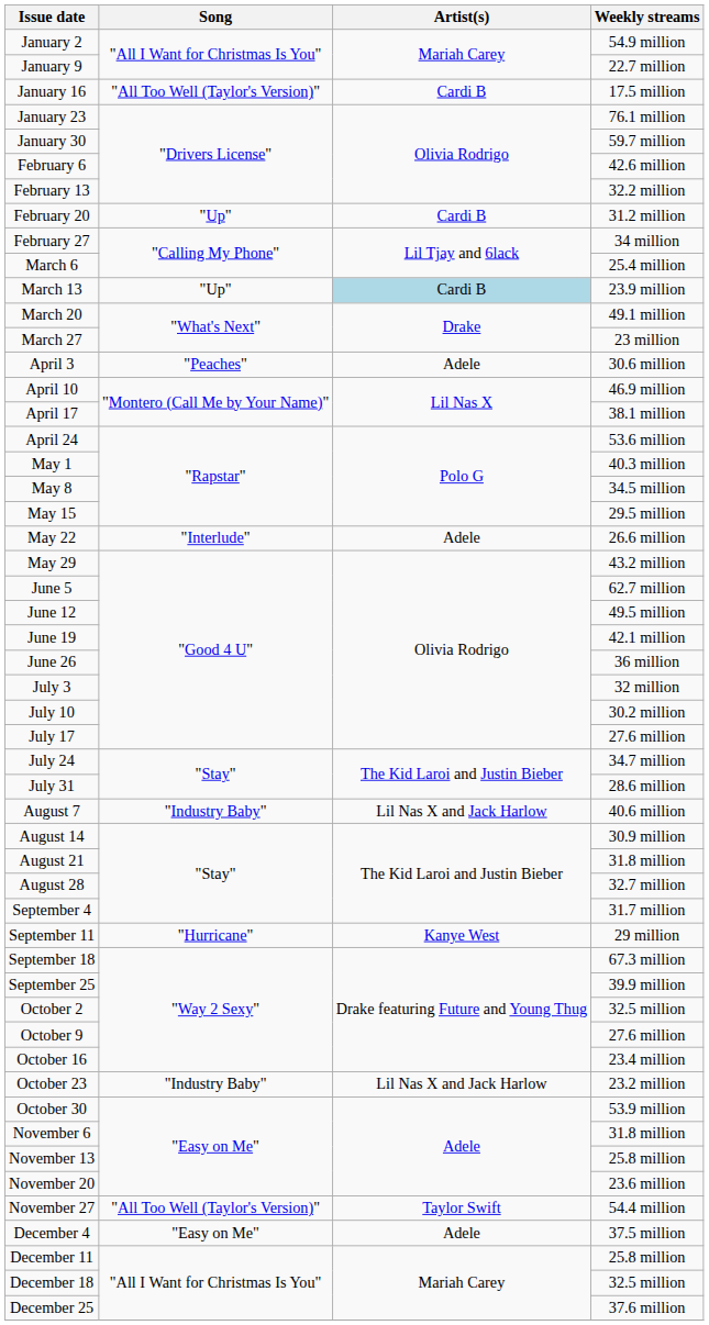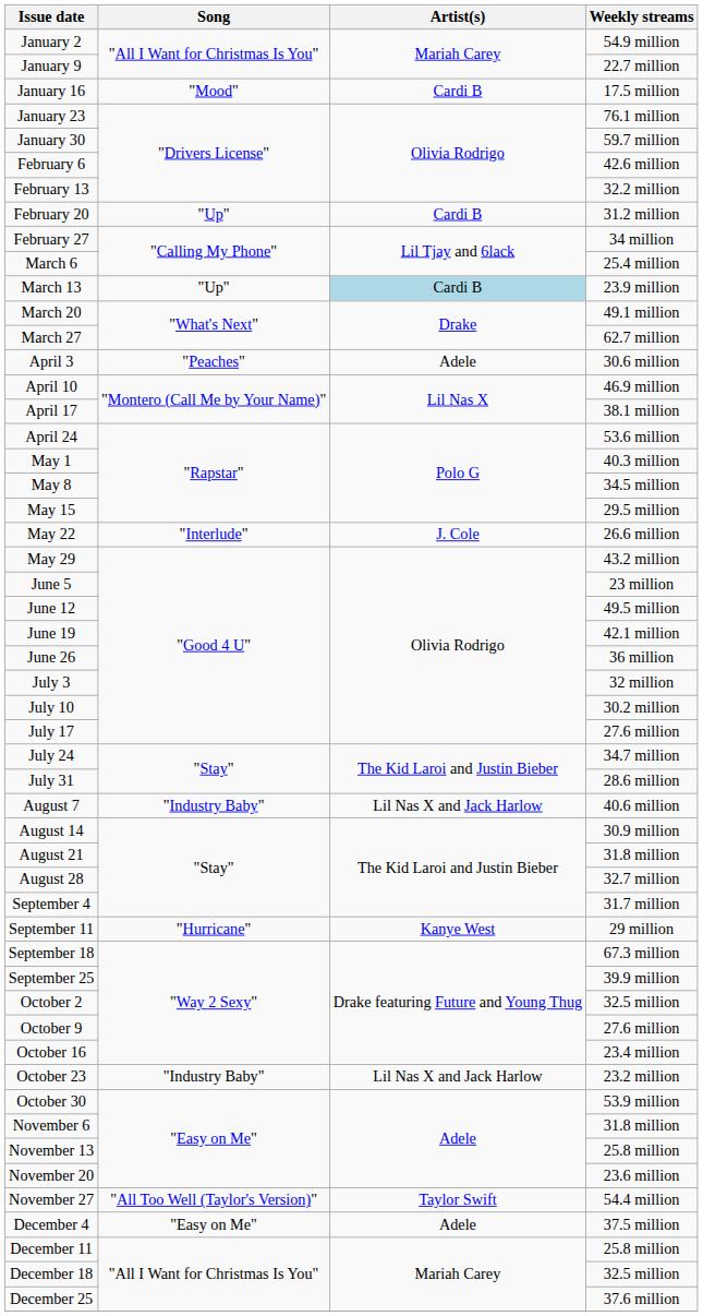January 16 | Song: "All Too Well (Taylor's Version)" -> "Mood"
March 27 | Weekly streams: 23 million -> 62.7 million
May 22 | Artist(s): Adele -> J. Cole
June 5 | Weekly streams: 62.7 million -> 23 million
